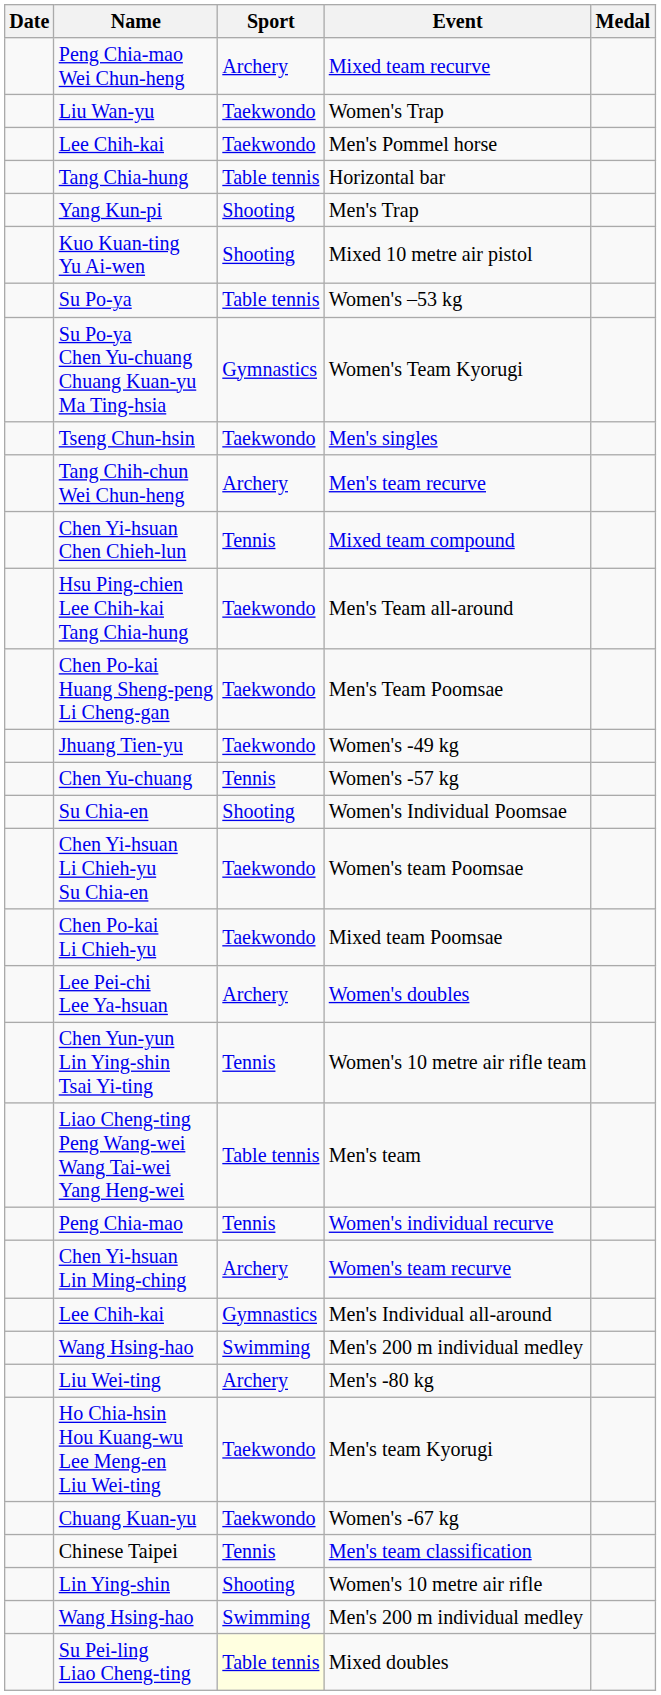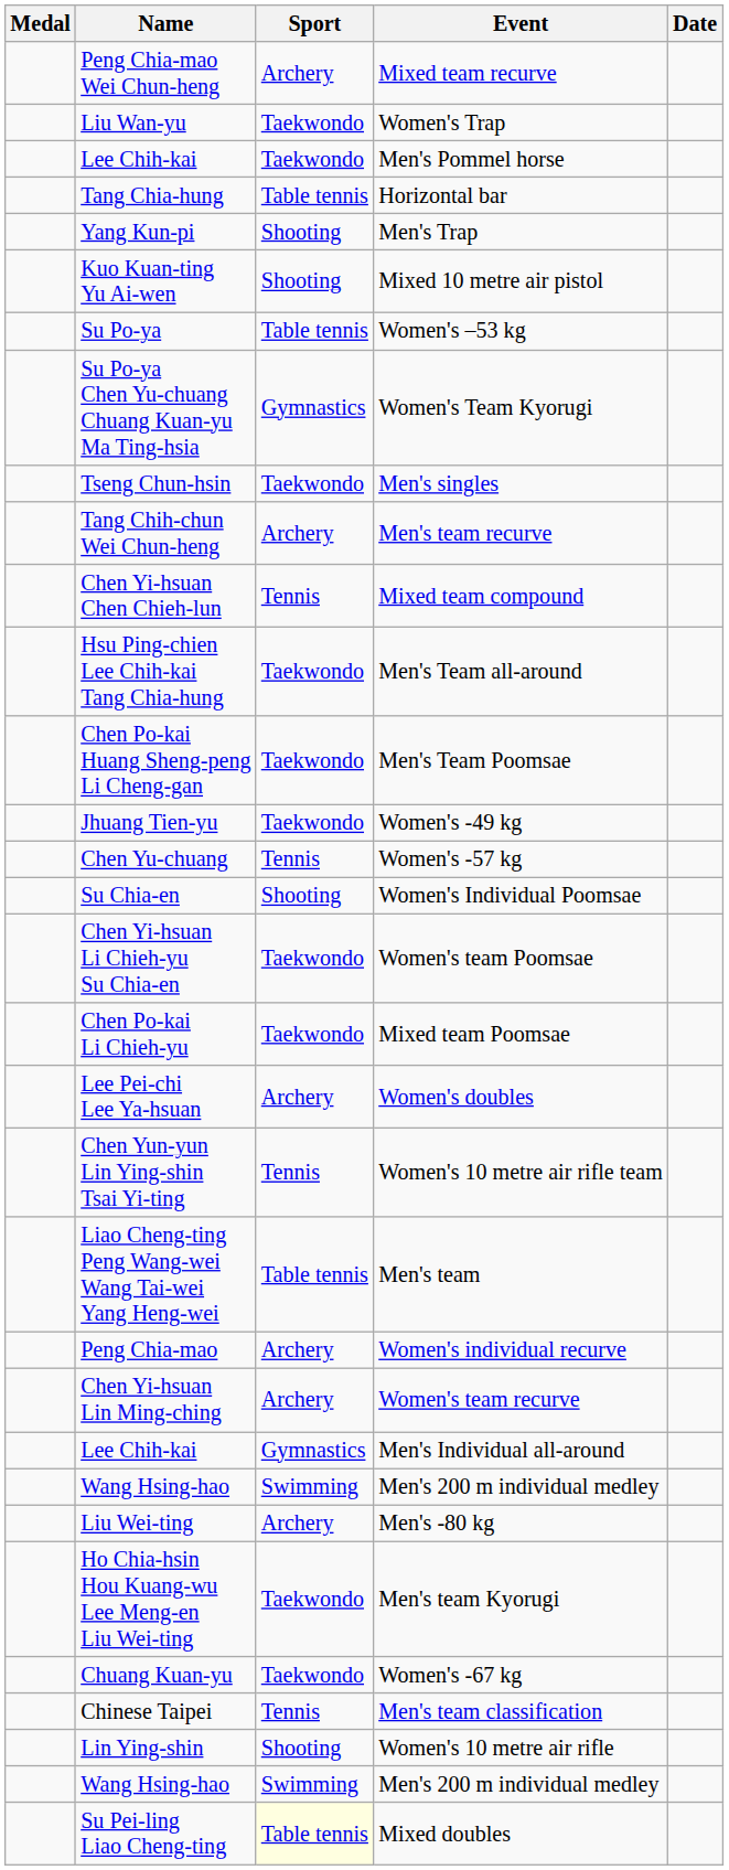columns swapped: Medal <-> Date
Women's individual recurve | Sport: Tennis -> Archery
